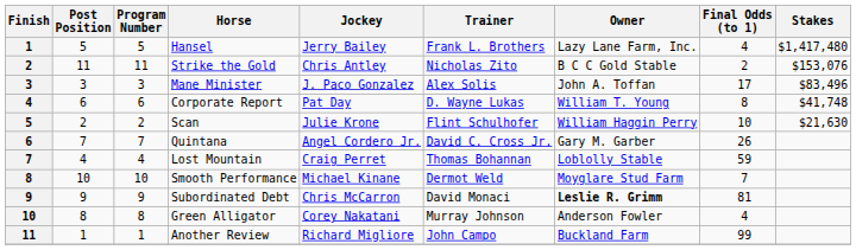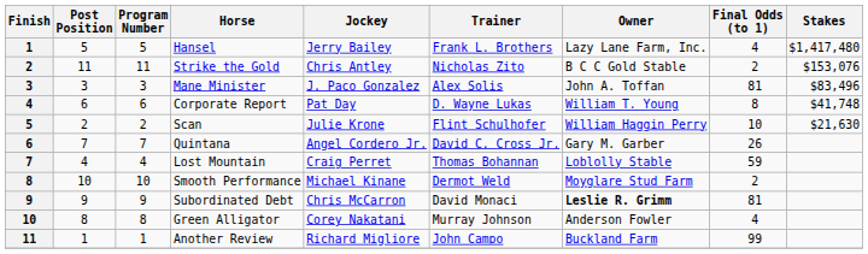Mane Minister | Final Odds (to 1): 17 -> 81
Smooth Performance | Final Odds (to 1): 7 -> 2
